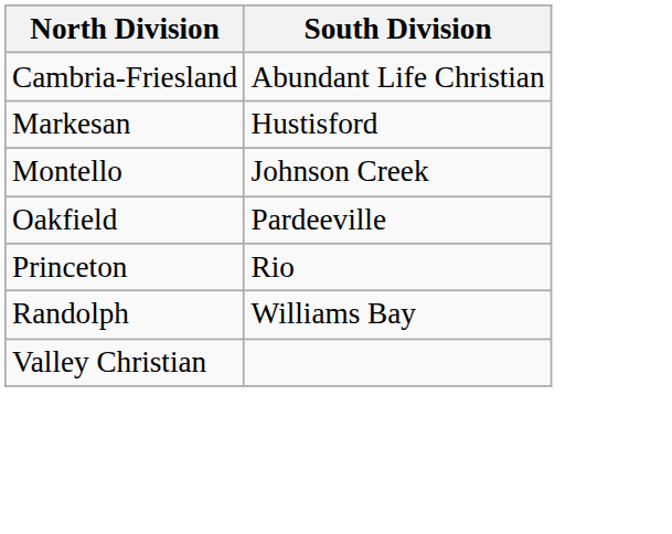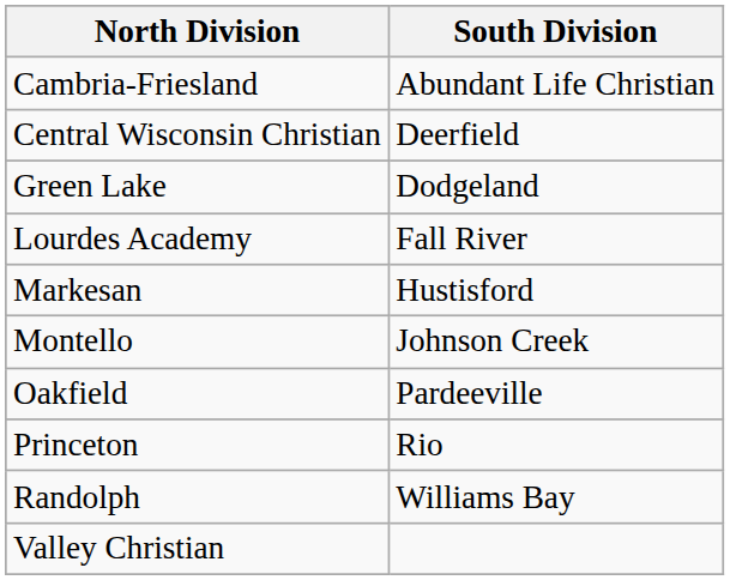+ row: Central Wisconsin Christian | Deerfield
+ row: Green Lake | Dodgeland
+ row: Lourdes Academy | Fall River
